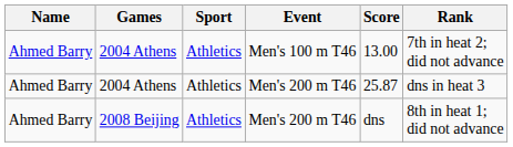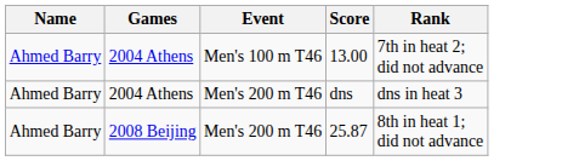- column: Sport | Athletics | Athletics | Athletics
2004 Athens / Men's 200 m T46 | Score: 25.87 -> dns
2008 Beijing | Score: dns -> 25.87
